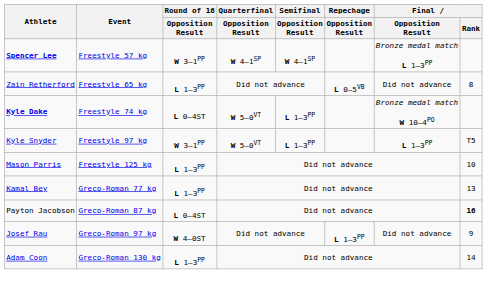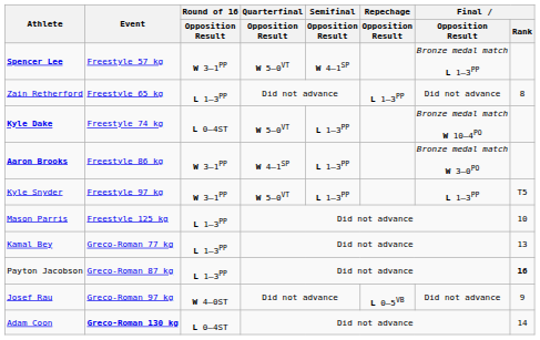Spencer Lee | Quarterfinal / Opposition Result: W 4–1SP -> W 5–0VT
Zain Retherford | Repechage / Opposition Result: L 0–5VB -> L 1–3PP
+ row: Aaron Brooks | Freestyle 86 kg | W 3–1PP | W 4–1SP | L 1–3PP | Bronze medal match W 3–0PO
Payton Jacobson | Round of 16 / Opposition Result: L 0–4ST -> L 1–3PP
Josef Rau | Repechage / Opposition Result: L 1–3PP -> L 0–5VB
Adam Coon | Event: normal -> bold
Adam Coon | Round of 16 / Opposition Result: L 1–3PP -> L 0–4ST
